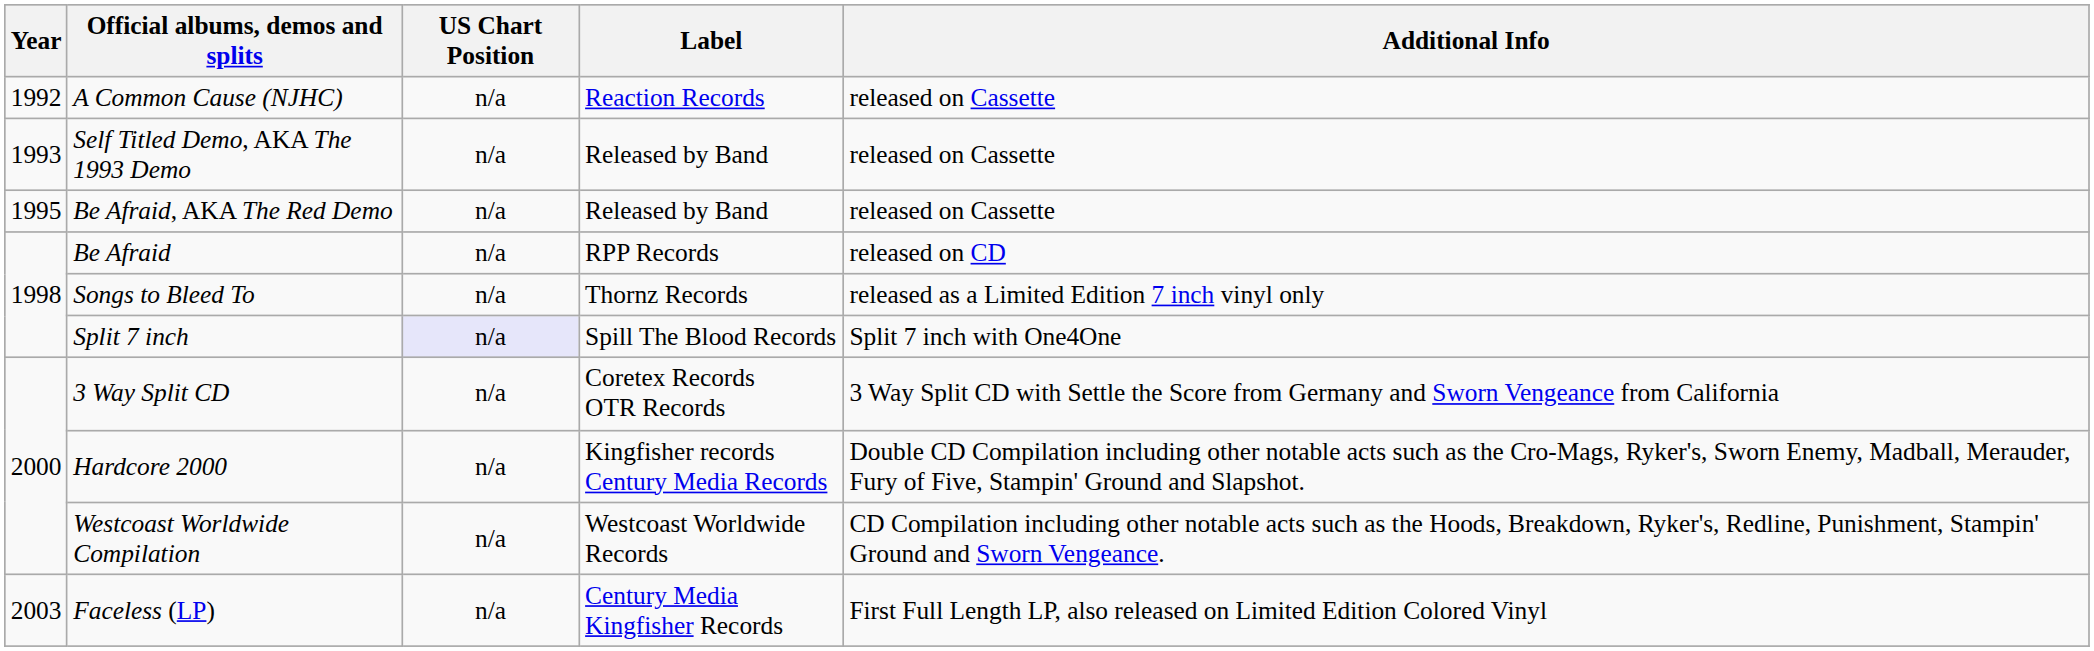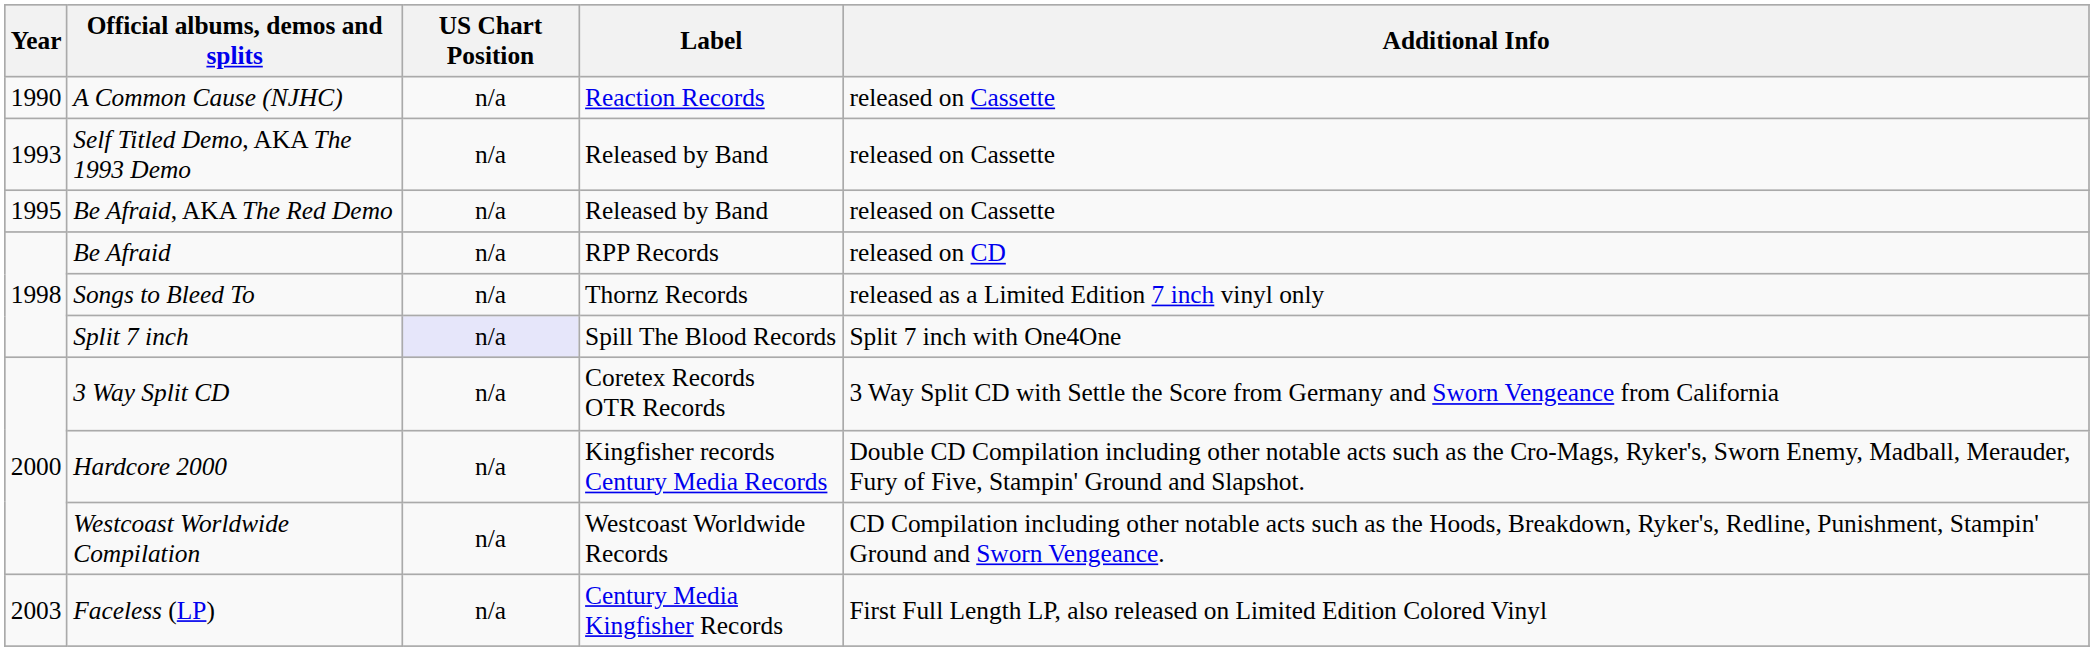A Common Cause (NJHC) | Year: 1992 -> 1990
